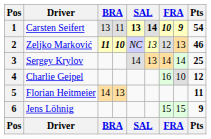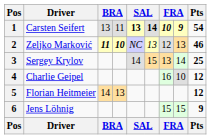3 | column 6: 13 -> 15
3 | column 7: 14 -> 13
5 | Pts: 11 -> 12
